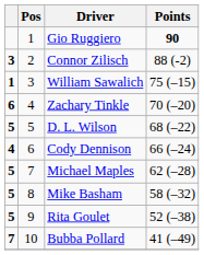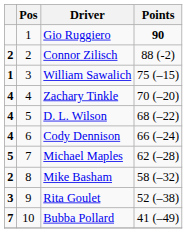Connor Zilisch | column 1: 3 -> 2
Zachary Tinkle | column 1: 6 -> 4
D. L. Wilson | column 1: 5 -> 4
Mike Basham | column 1: 5 -> 2
Rita Goulet | column 1: 5 -> 3
